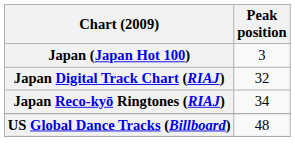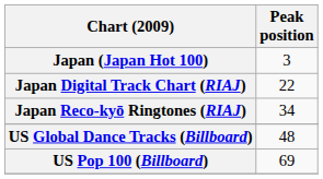Japan Digital Track Chart (RIAJ) | Peak position: 32 -> 22
+ row: US Pop 100 (Billboard) | 69
